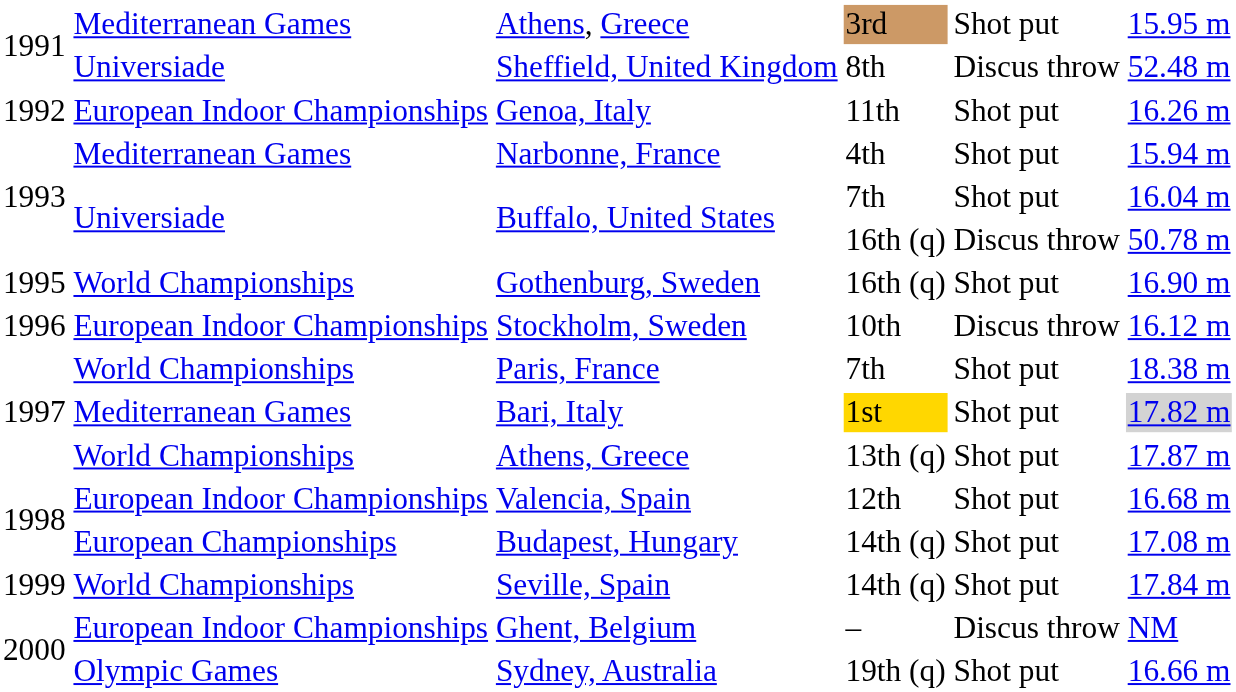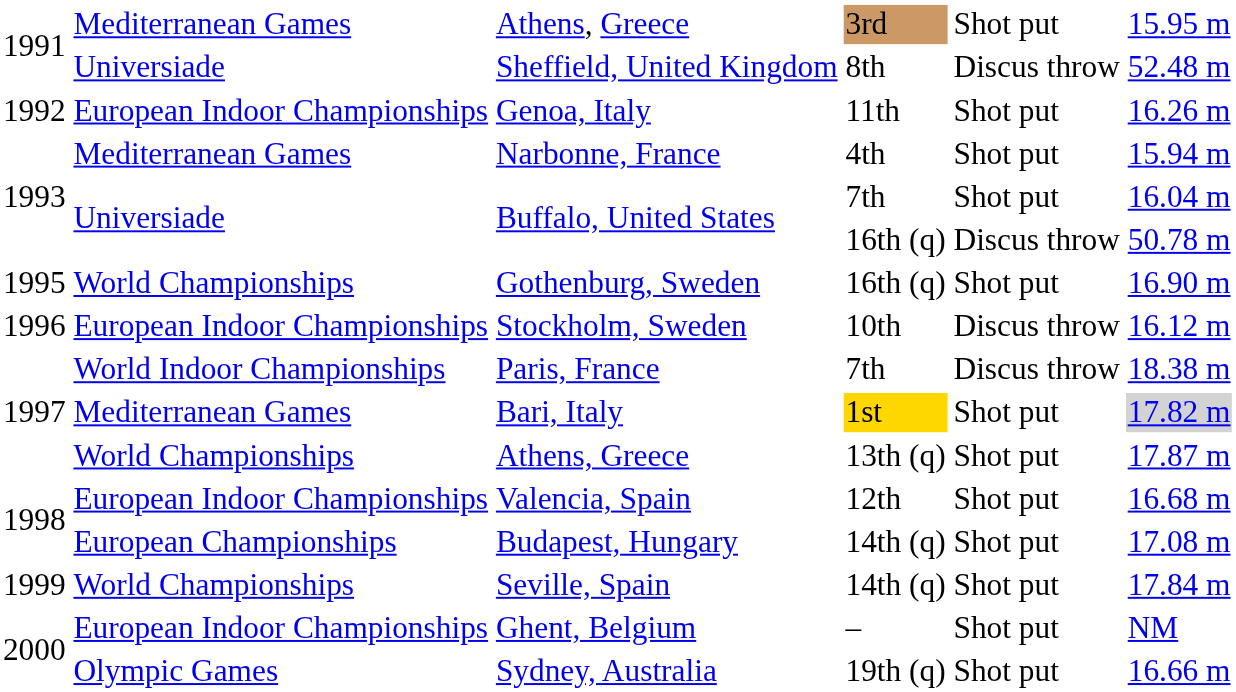Paris, France | column 2: World Championships -> World Indoor Championships
Paris, France | column 5: Shot put -> Discus throw
Ghent, Belgium | column 5: Discus throw -> Shot put
